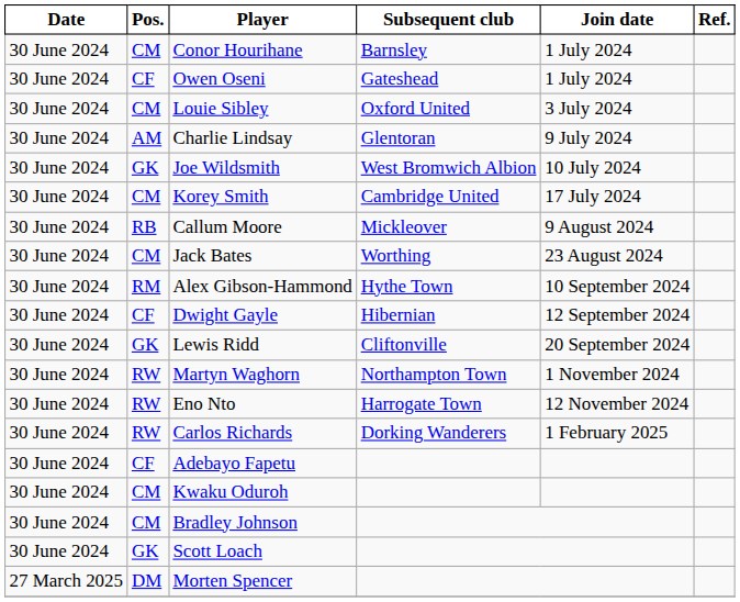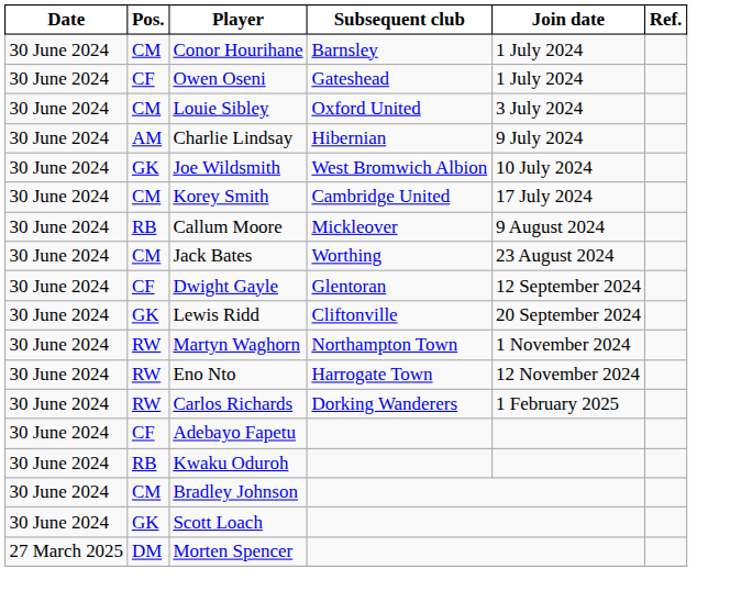Charlie Lindsay | Subsequent club: Glentoran -> Hibernian
- row: 30 June 2024 | RM | Alex Gibson-Hammond | Hythe Town | 10 September 2024
Dwight Gayle | Subsequent club: Hibernian -> Glentoran
Kwaku Oduroh | Pos.: CM -> RB
